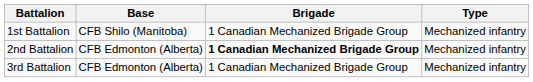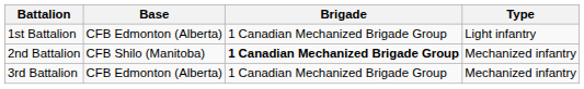1st Battalion | Base: CFB Shilo (Manitoba) -> CFB Edmonton (Alberta)
1st Battalion | Type: Mechanized infantry -> Light infantry
2nd Battalion | Base: CFB Edmonton (Alberta) -> CFB Shilo (Manitoba)
